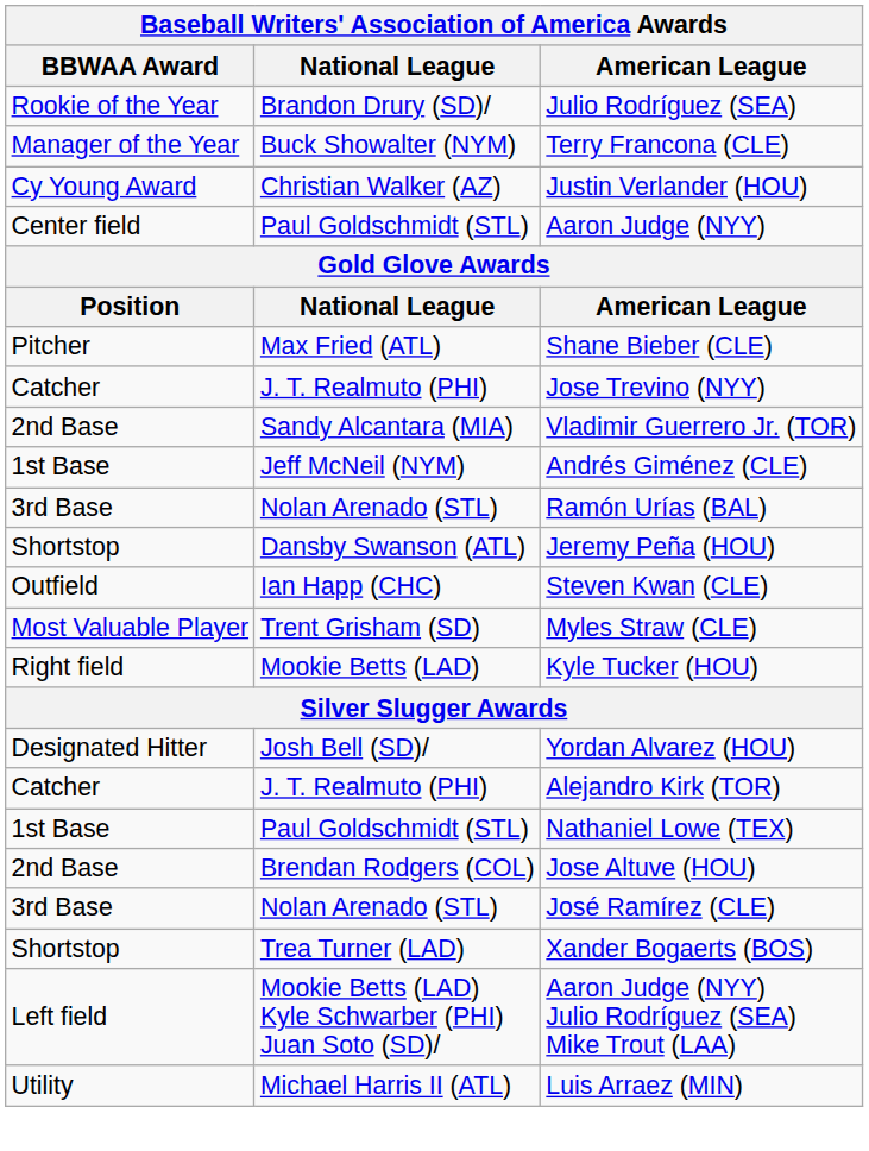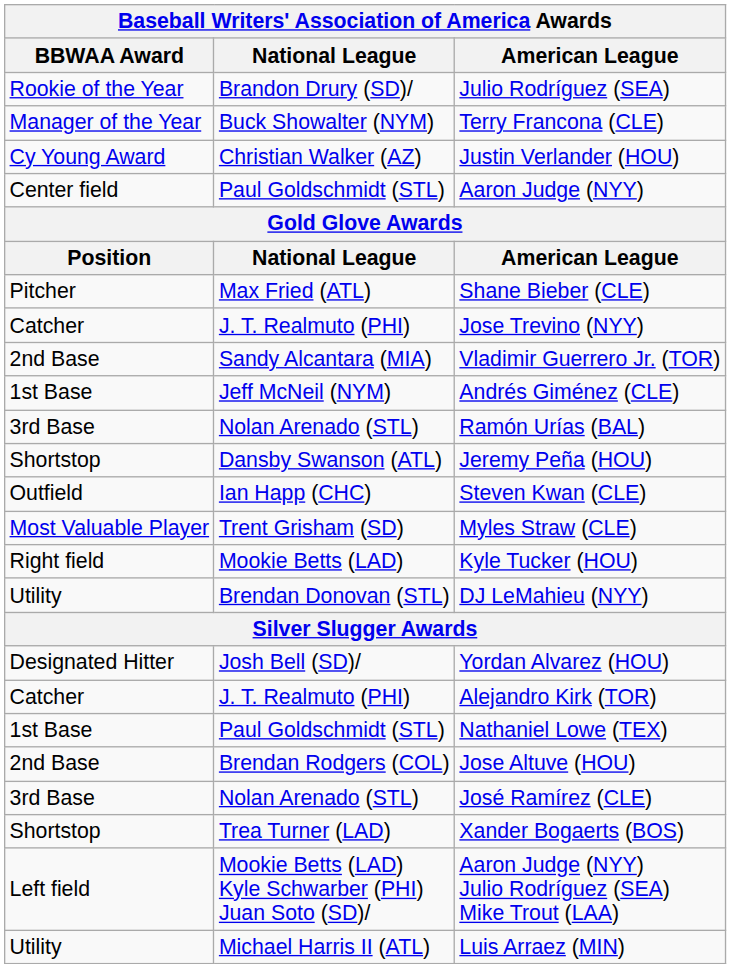+ row: Utility | Brendan Donovan (STL) | DJ LeMahieu (NYY)
